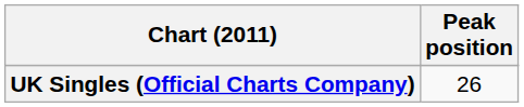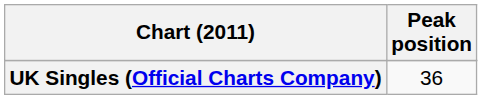UK Singles (Official Charts Company) | Peak position: 26 -> 36
